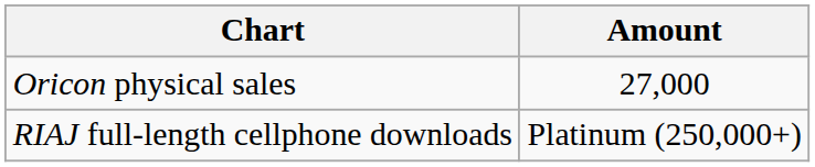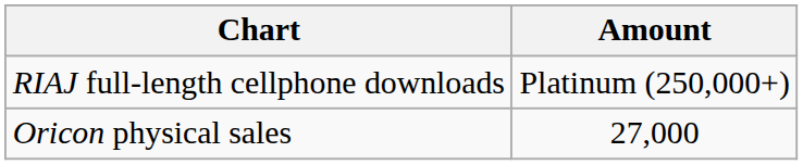rows swapped: Oricon physical sales <-> RIAJ full-length cellphone downloads
